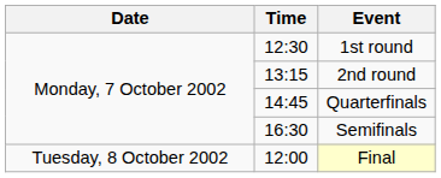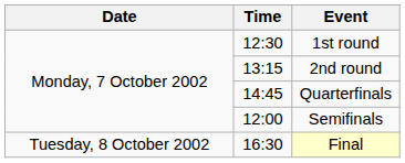Semifinals | Time: 16:30 -> 12:00
Final | Time: 12:00 -> 16:30
